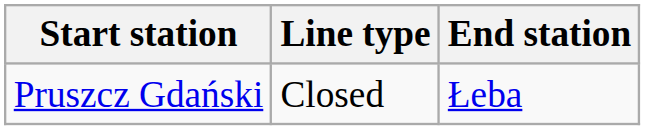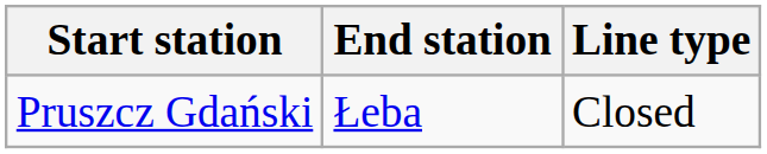columns swapped: End station <-> Line type
